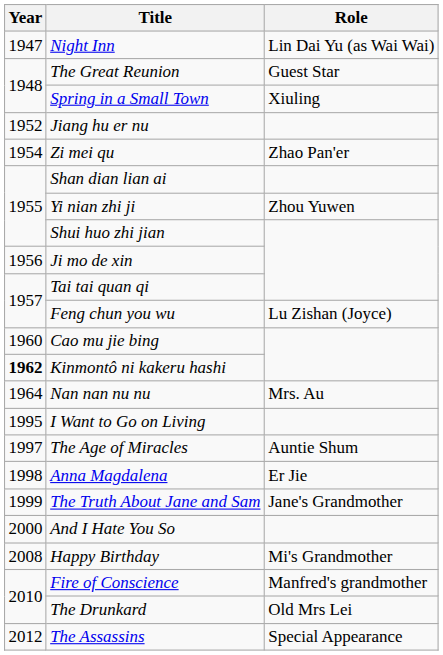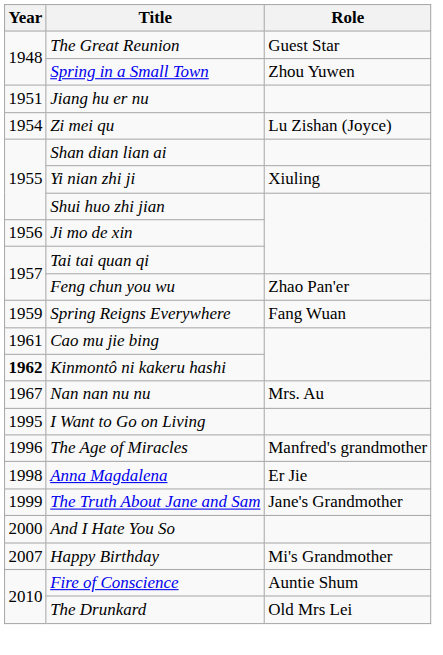- row: 1947 | Night Inn | Lin Dai Yu (as Wai Wai)
Spring in a Small Town | Role: Xiuling -> Zhou Yuwen
Jiang hu er nu | Year: 1952 -> 1951
Zi mei qu | Role: Zhao Pan'er -> Lu Zishan (Joyce)
Yi nian zhi ji | Role: Zhou Yuwen -> Xiuling
Feng chun you wu | Role: Lu Zishan (Joyce) -> Zhao Pan'er
+ row: 1959 | Spring Reigns Everywhere | Fang Wuan
Cao mu jie bing | Year: 1960 -> 1961
Nan nan nu nu | Year: 1964 -> 1967
The Age of Miracles | Year: 1997 -> 1996
The Age of Miracles | Role: Auntie Shum -> Manfred's grandmother
Happy Birthday | Year: 2008 -> 2007
Fire of Conscience | Role: Manfred's grandmother -> Auntie Shum
- row: 2012 | The Assassins | Special Appearance
